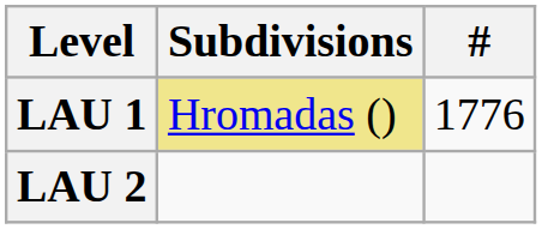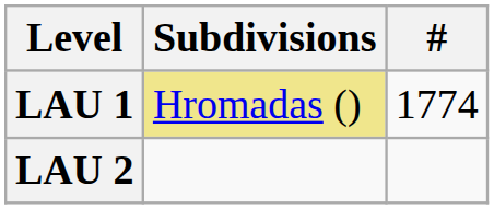LAU 1 | #: 1776 -> 1774
